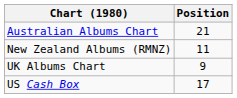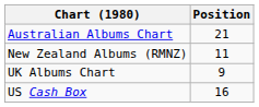US Cash Box | Position: 17 -> 16
